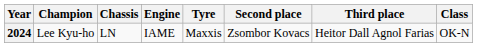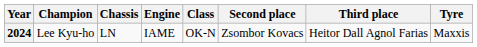columns swapped: Tyre <-> Class
